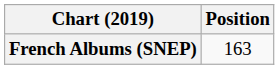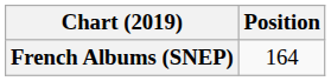French Albums (SNEP) | Position: 163 -> 164
